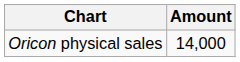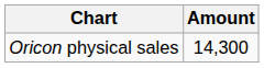Oricon physical sales | Amount: 14,000 -> 14,300
